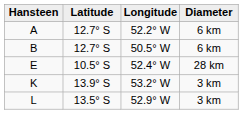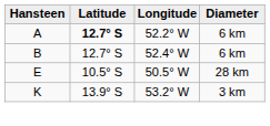A | Latitude: normal -> bold
B | Longitude: 50.5° W -> 52.4° W
E | Longitude: 52.4° W -> 50.5° W
- row: L | 13.5° S | 52.9° W | 3 km
